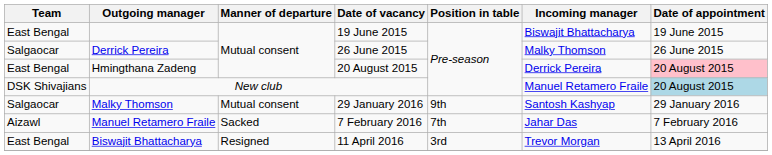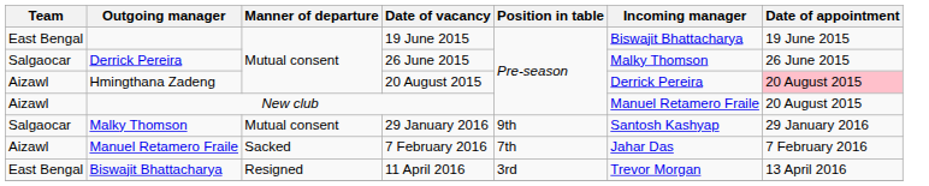Hmingthana Zadeng | Team: East Bengal -> Aizawl
New club | Team: DSK Shivajians -> Aizawl
New club | Date of appointment: lightblue background -> no background
